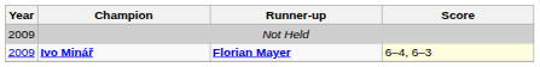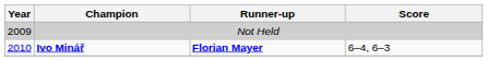Ivo Minář | Year: 2009 -> 2010
Ivo Minář | Score: lightyellow background -> no background
